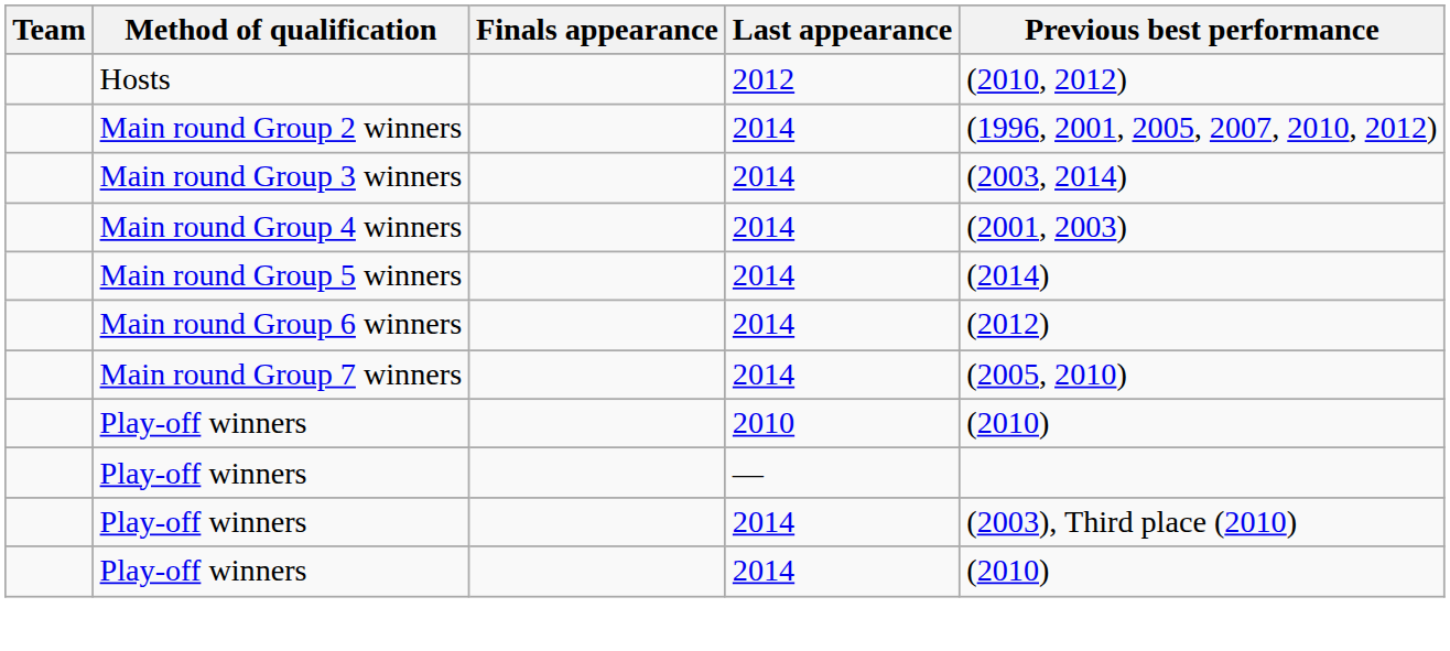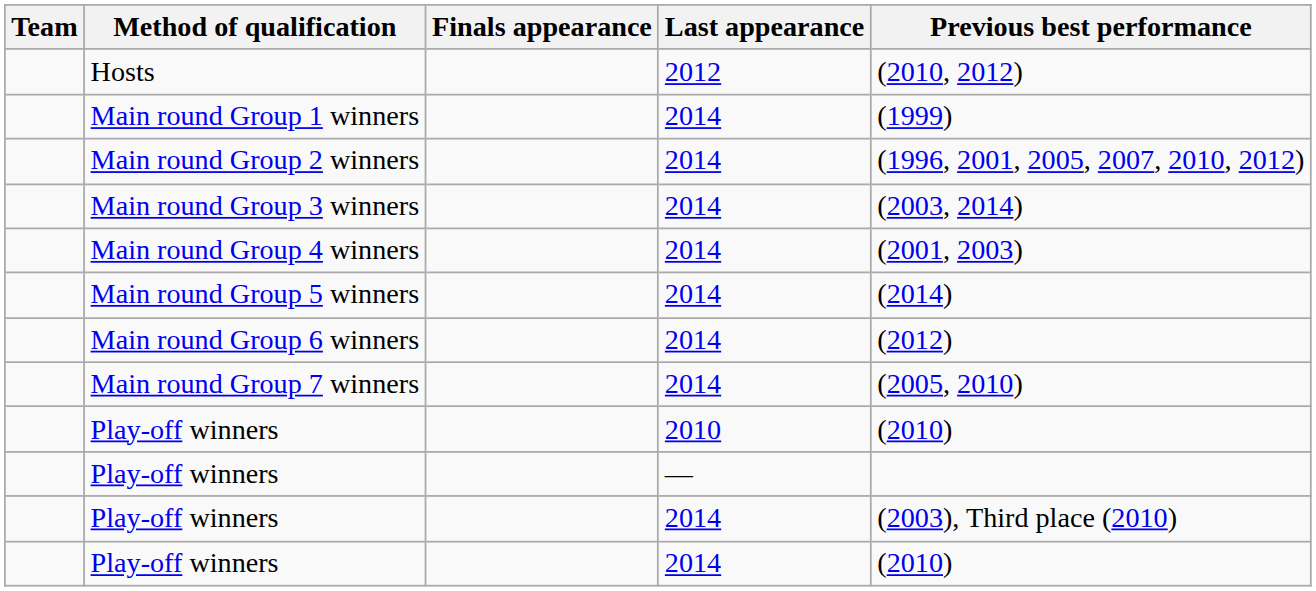+ row: Main round Group 1 winners | 2014 | (1999)
